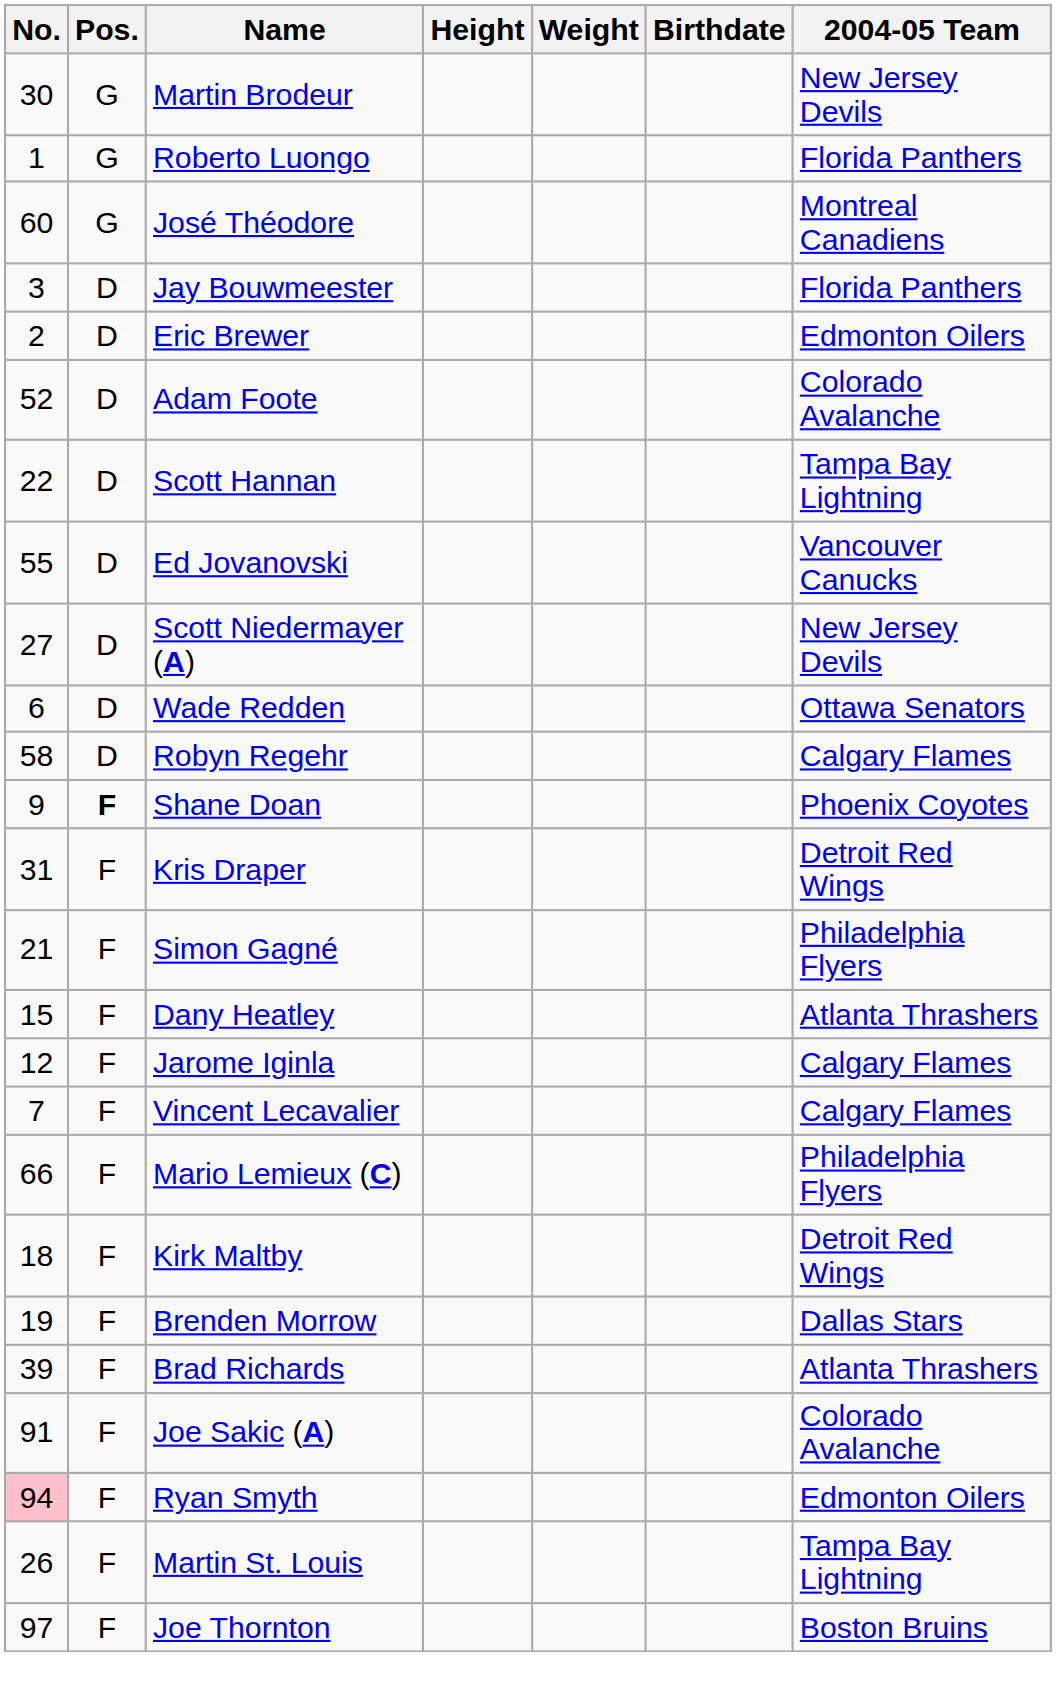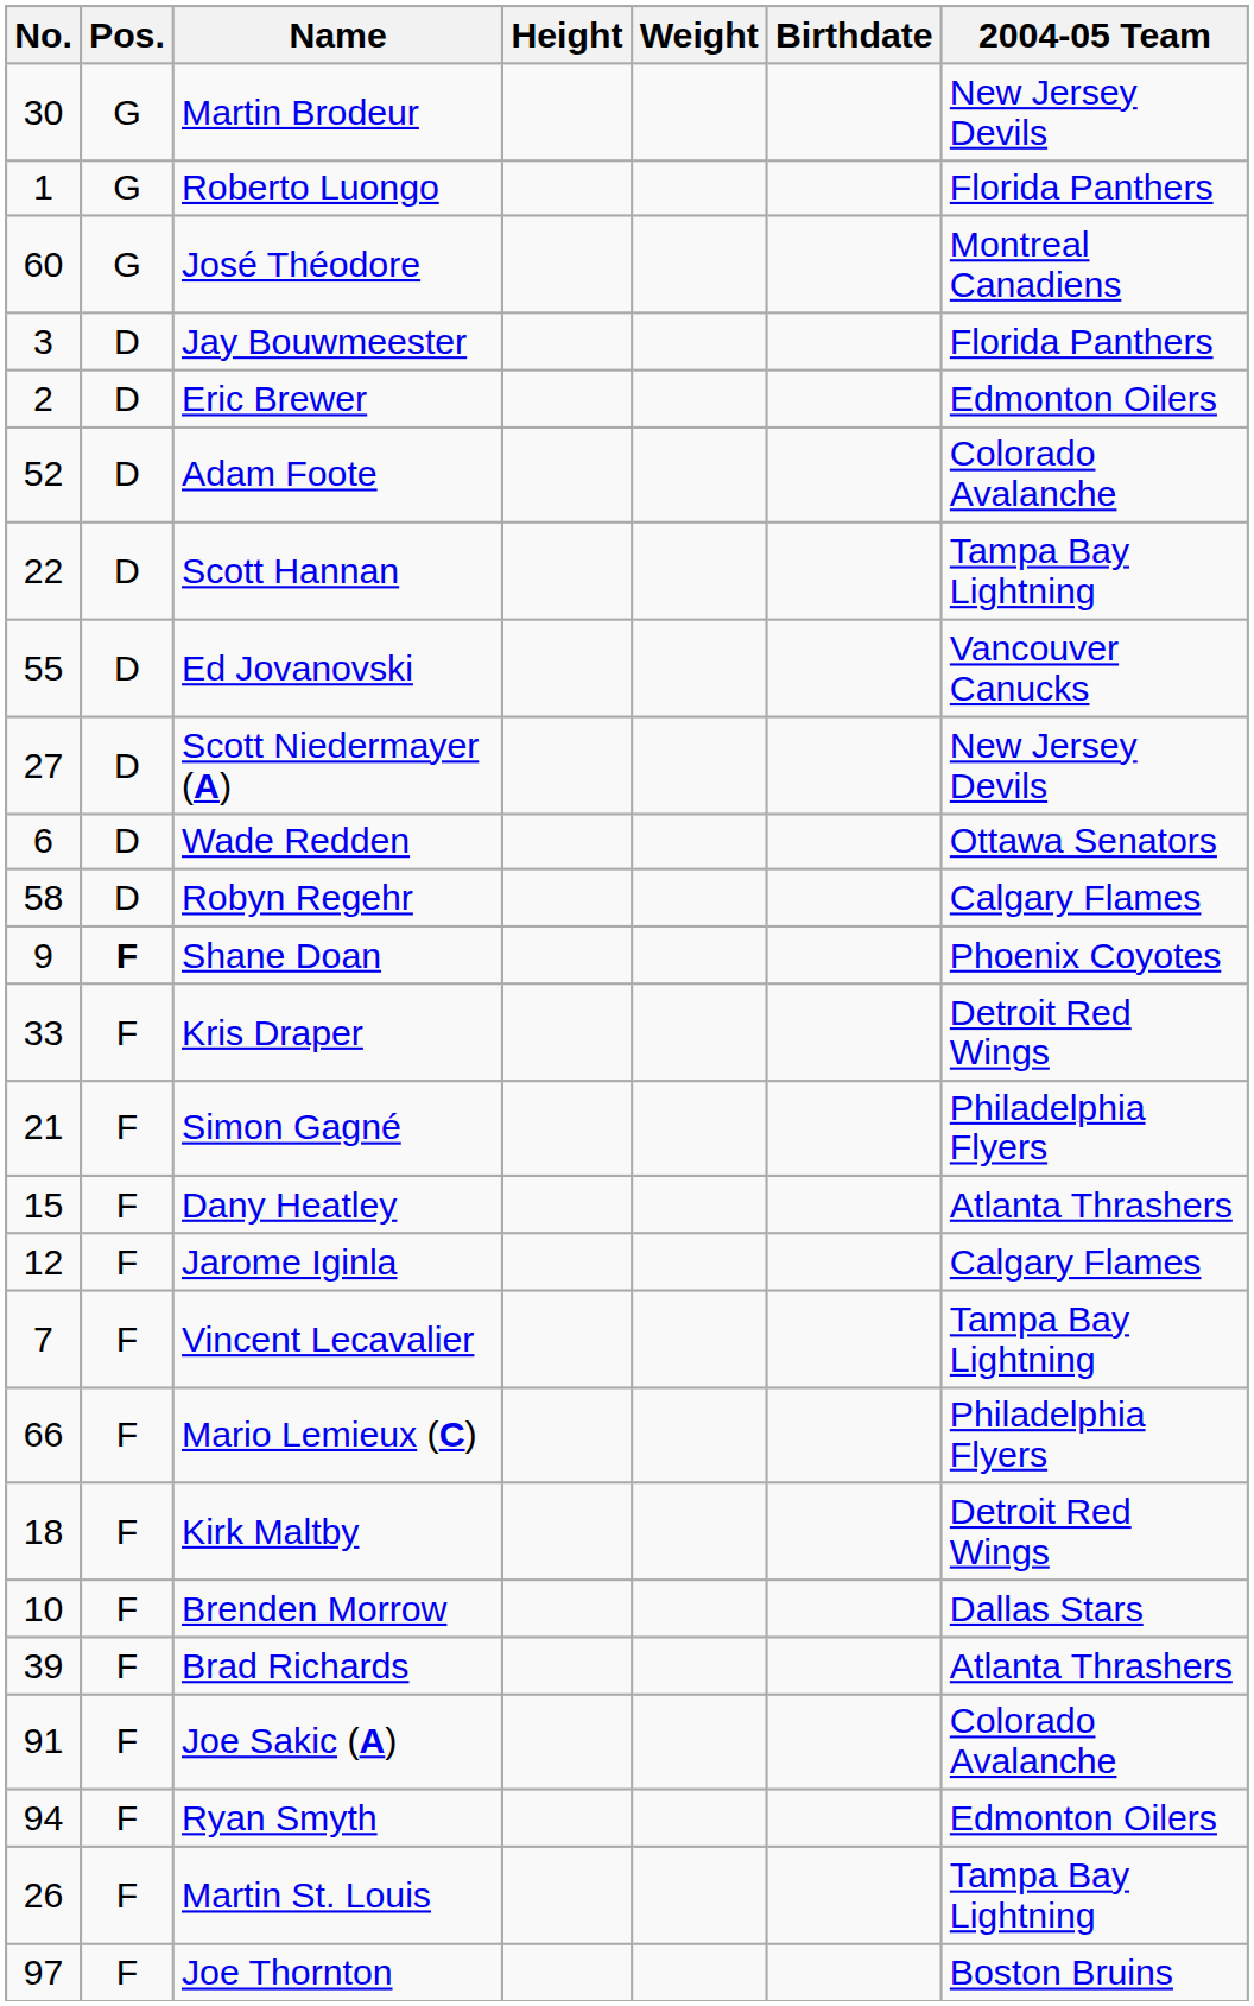Kris Draper | No.: 31 -> 33
Vincent Lecavalier | 2004-05 Team: Calgary Flames -> Tampa Bay Lightning
Brenden Morrow | No.: 19 -> 10
Ryan Smyth | No.: pink background -> no background
